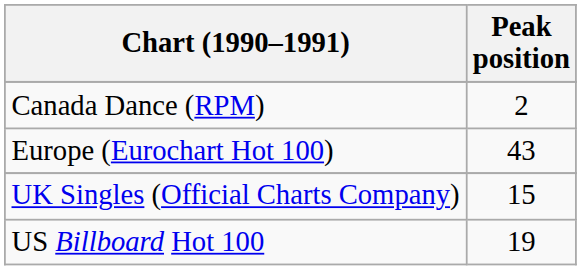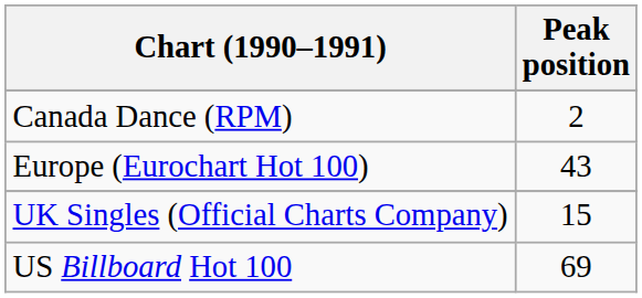US Billboard Hot 100 | Peak position: 19 -> 69
